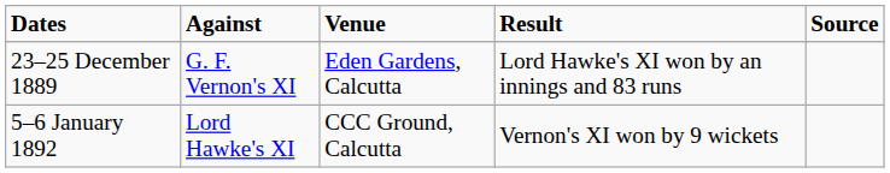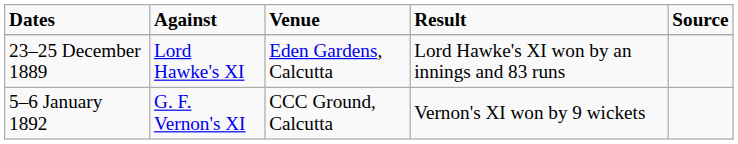23–25 December 1889 | Against: G. F. Vernon's XI -> Lord Hawke's XI
5–6 January 1892 | Against: Lord Hawke's XI -> G. F. Vernon's XI
